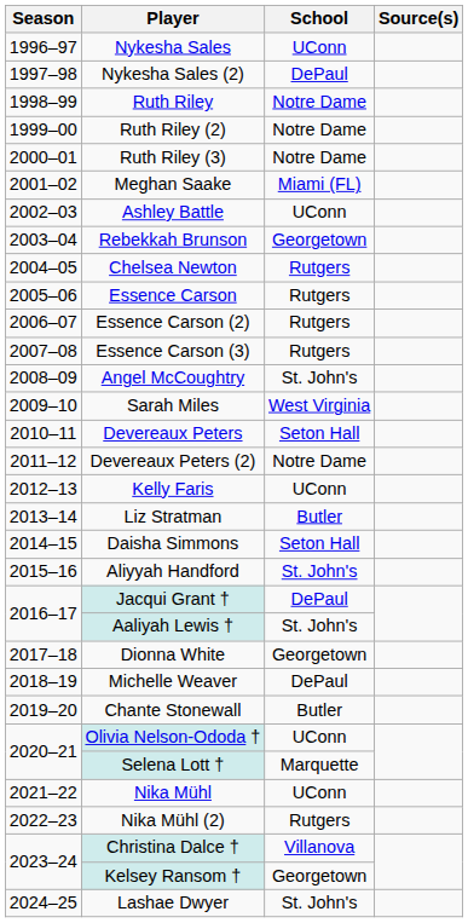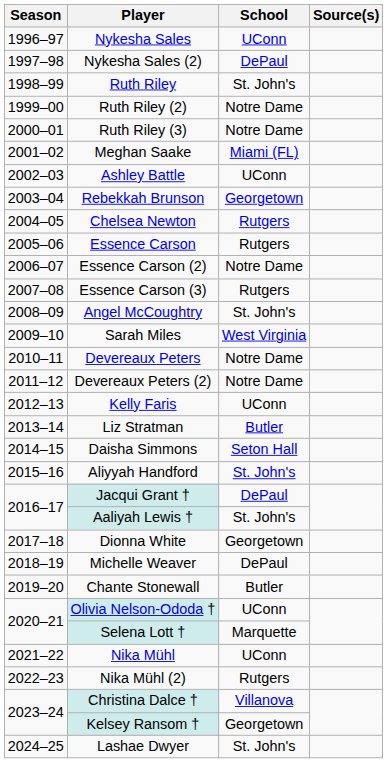Ruth Riley | School: Notre Dame -> St. John's
Essence Carson (2) | School: Rutgers -> Notre Dame
Devereaux Peters | School: Seton Hall -> Notre Dame
